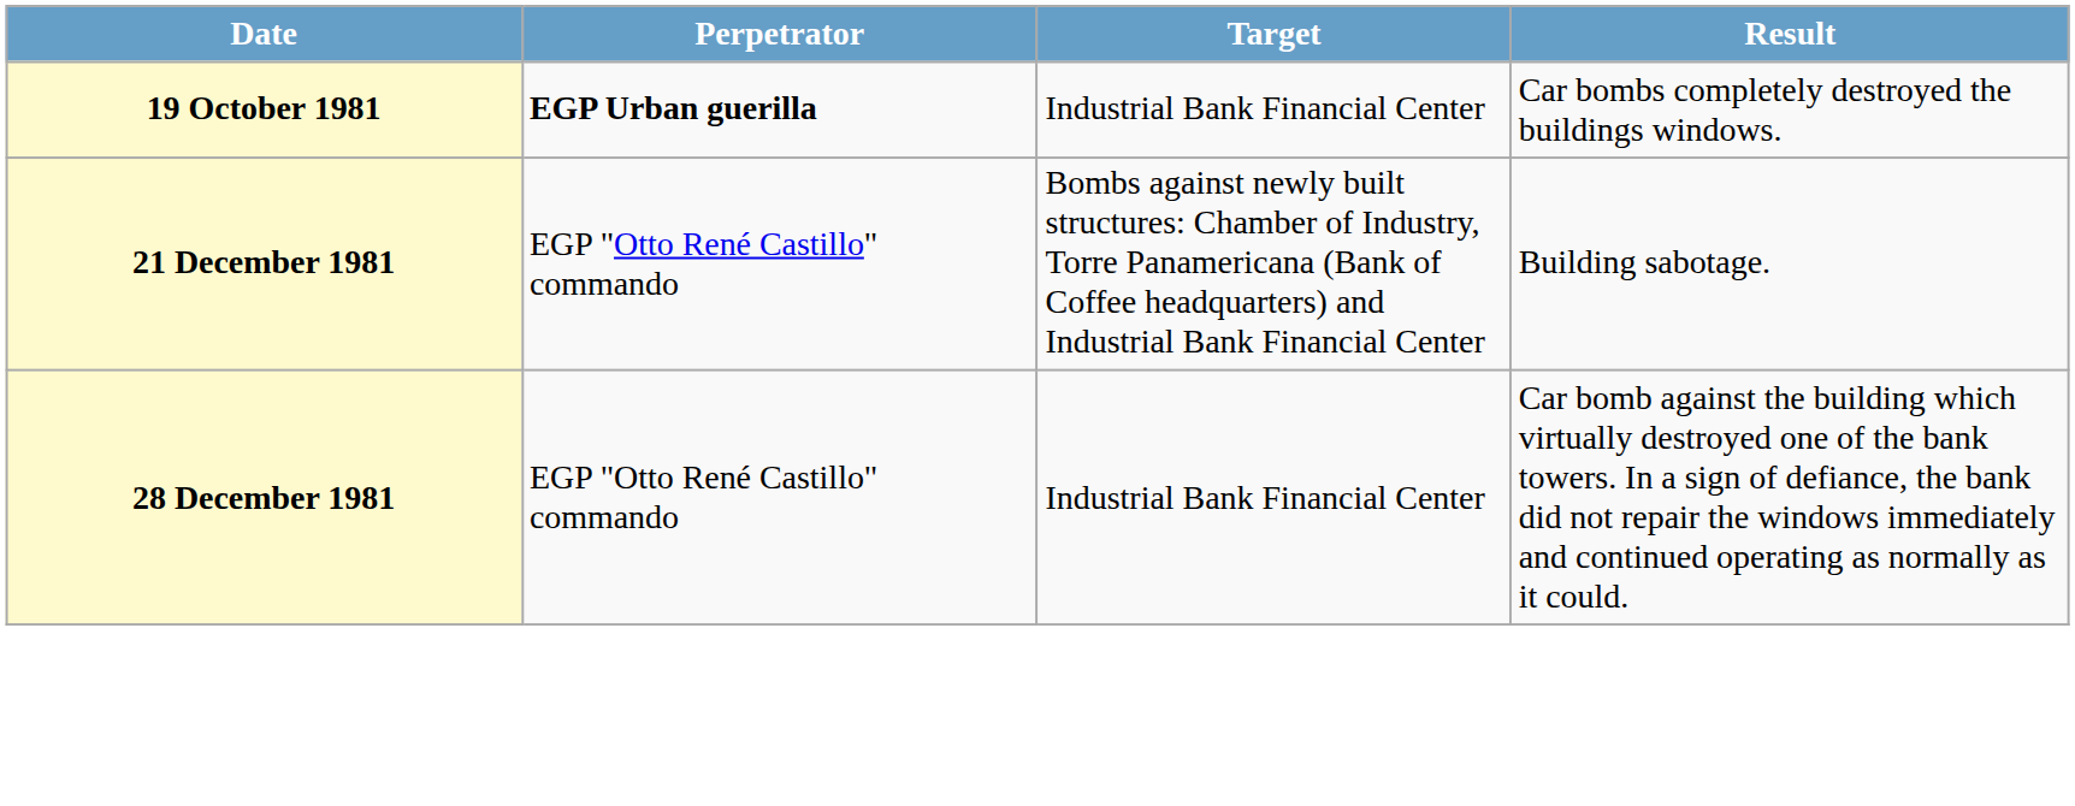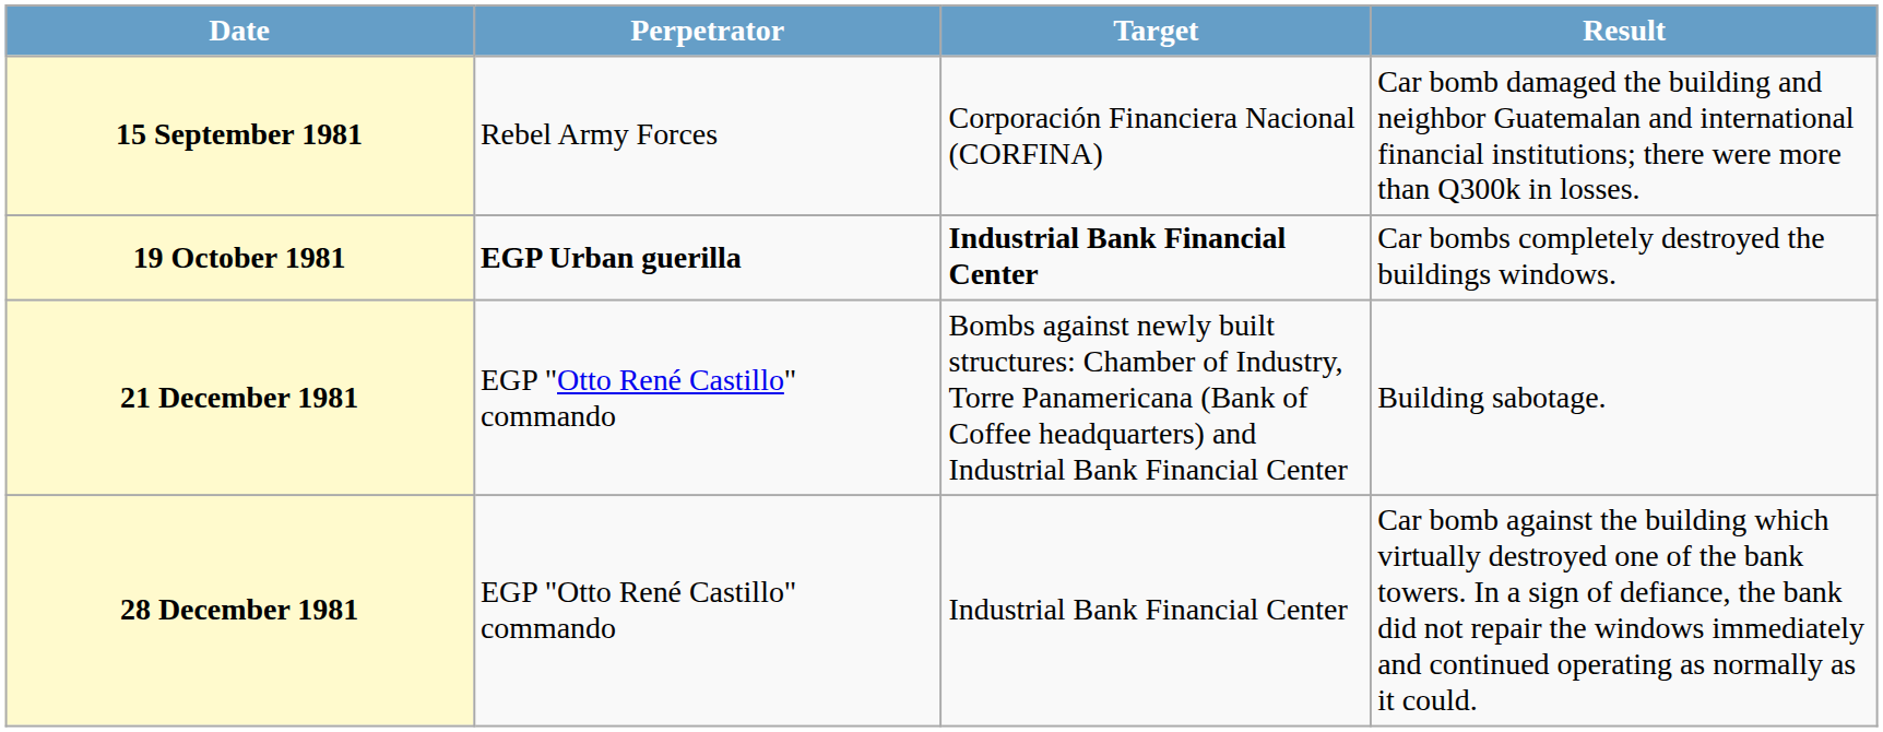+ row: 15 September 1981 | Rebel Army Forces | Corporación Financiera Nacional (CORFINA) | Car bomb damaged the building and neighbor Guatemalan and international financial institutions; there were more than Q300k in losses.
19 October 1981 | Target: normal -> bold
